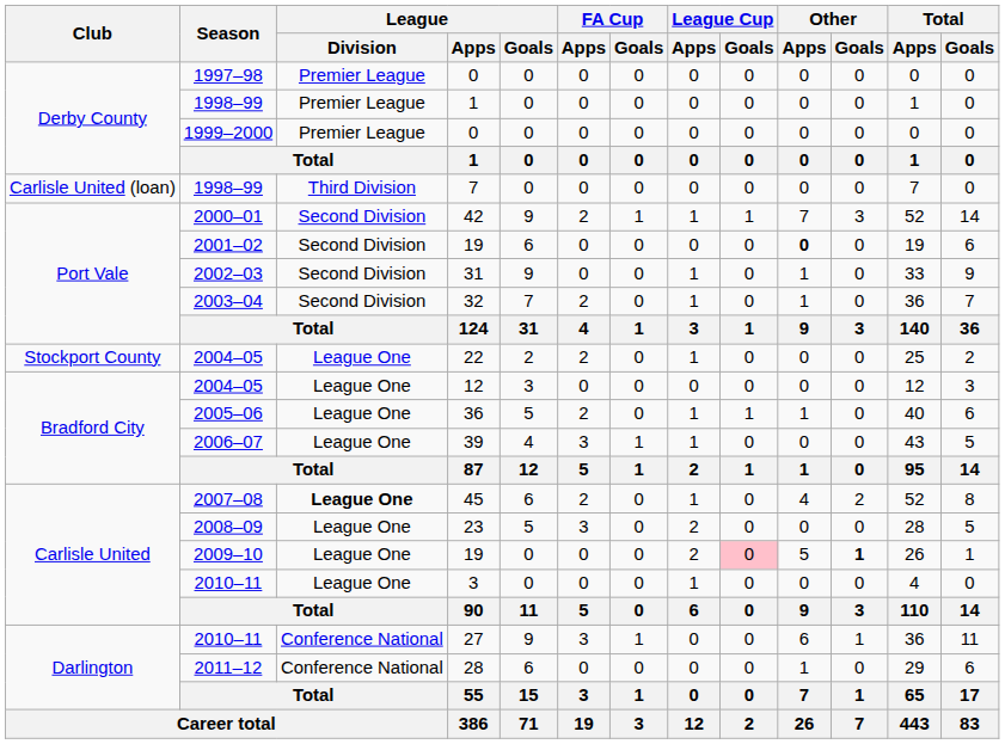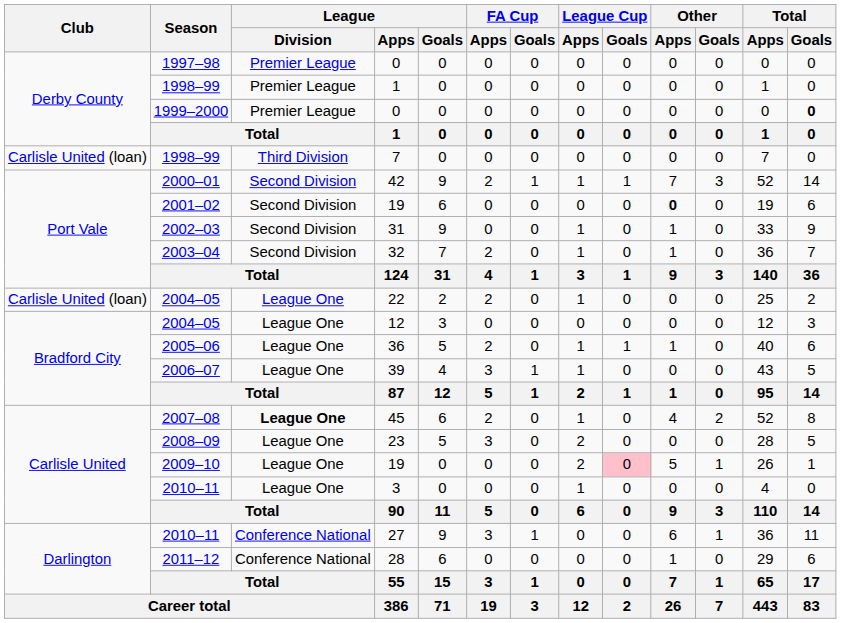1999–2000 / 0 | Total / Goals: normal -> bold
22 | Club: Stockport County -> Carlisle United (loan)
2009–10 / 19 | Other / Goals: bold -> normal
